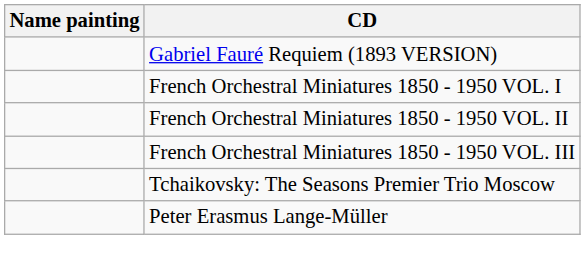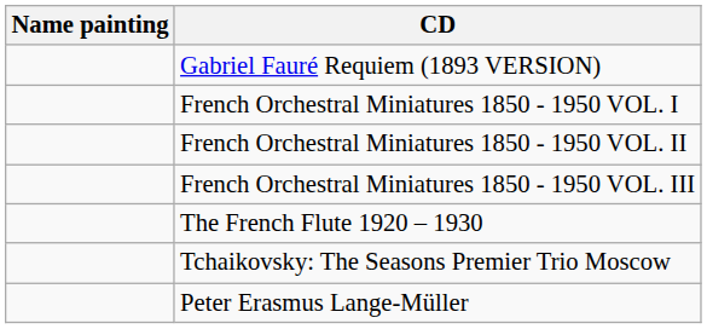+ row: The French Flute 1920 – 1930
